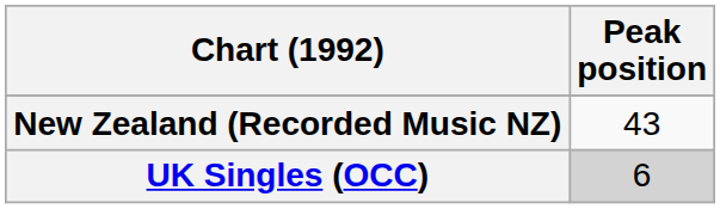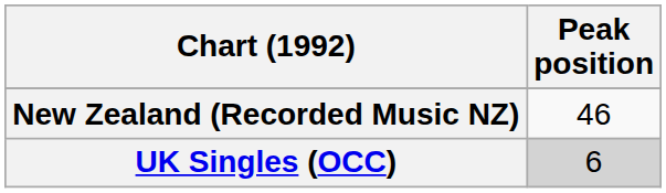New Zealand (Recorded Music NZ) | Peak position: 43 -> 46
